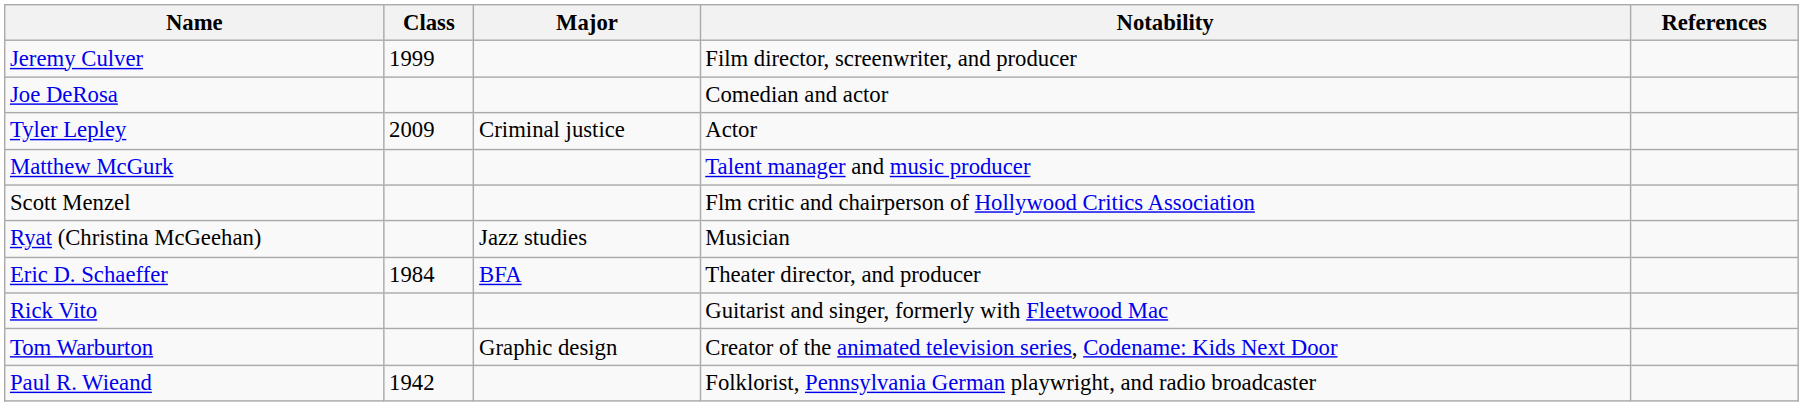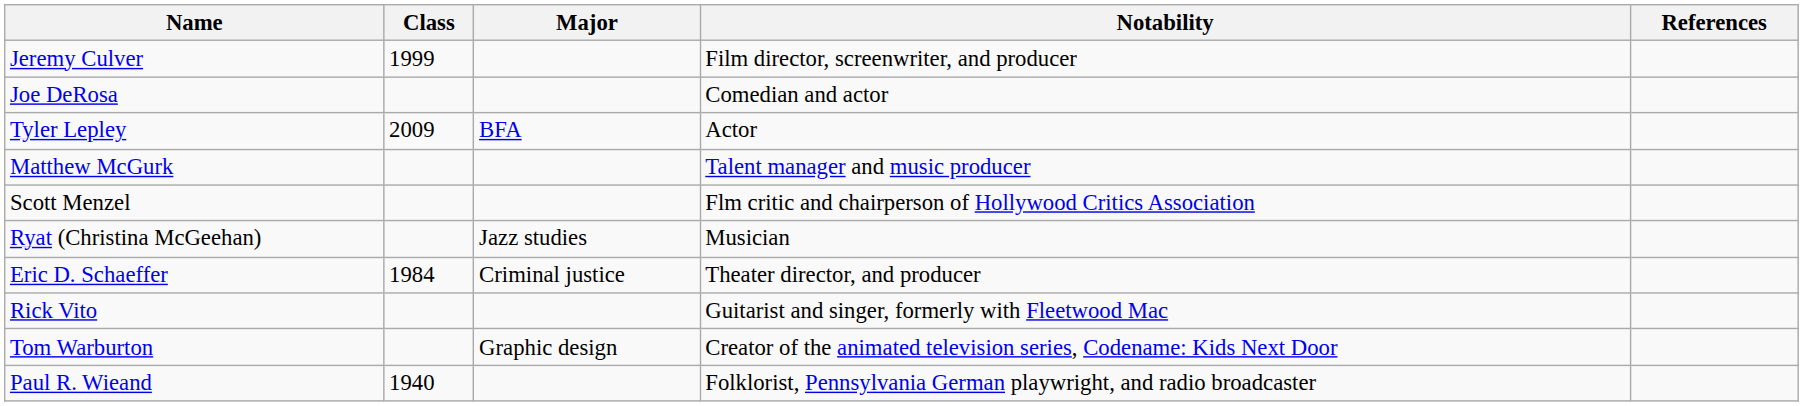Tyler Lepley | Major: Criminal justice -> BFA
Eric D. Schaeffer | Major: BFA -> Criminal justice
Paul R. Wieand | Class: 1942 -> 1940
